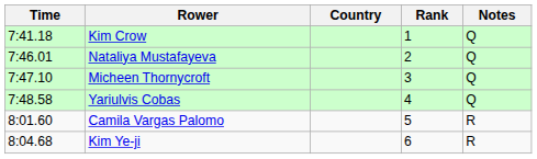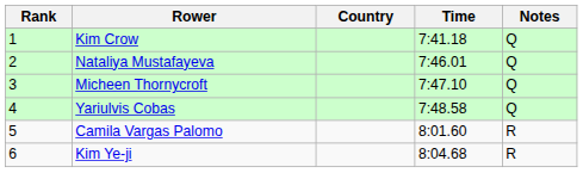columns swapped: Rank <-> Time
